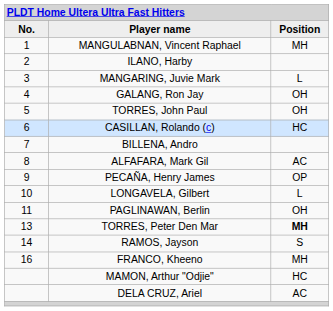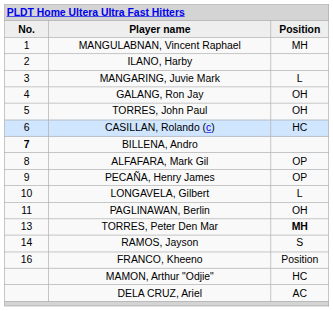BILLENA, Andro | column 1: normal -> bold
ALFAFARA, Mark Gil | column 3: AC -> OP
FRANCO, Kheeno | column 3: MH -> Position
